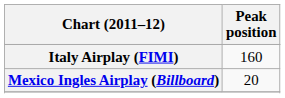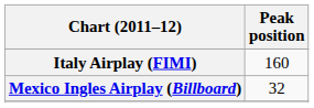Mexico Ingles Airplay (Billboard) | Peak position: 20 -> 32
